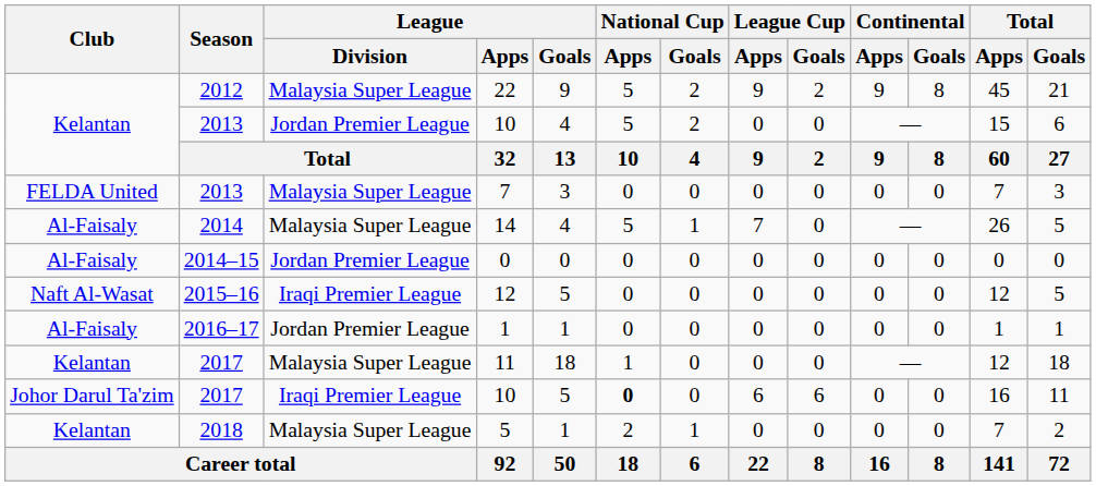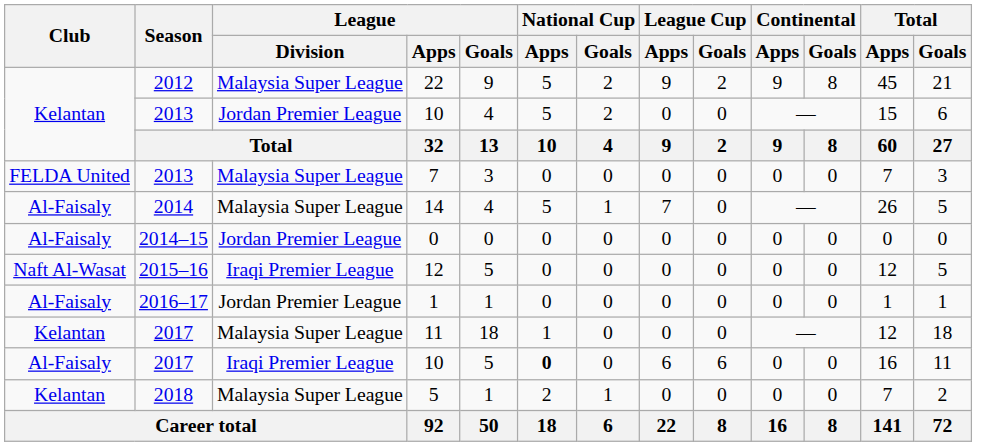2017 / 10 | Club: Johor Darul Ta'zim -> Al-Faisaly
